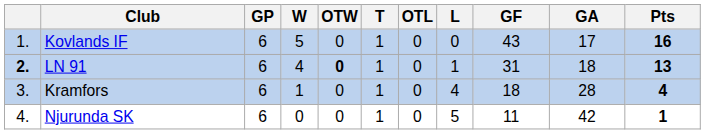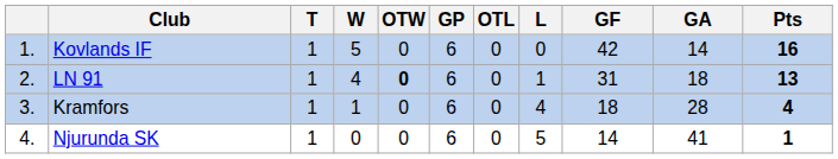columns swapped: GP <-> T
Kovlands IF | GF: 43 -> 42
Kovlands IF | GA: 17 -> 14
LN 91 | column 1: bold -> normal
Njurunda SK | GF: 11 -> 14
Njurunda SK | GA: 42 -> 41
